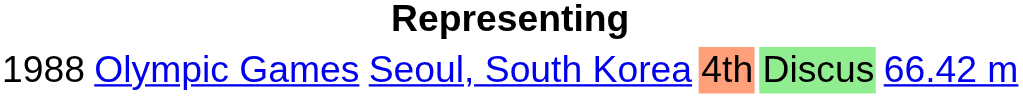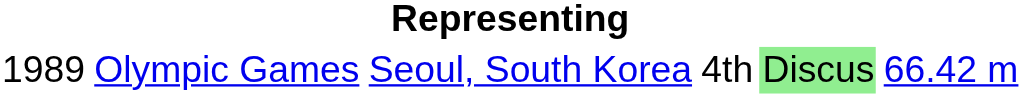Olympic Games | column 1: 1988 -> 1989
Olympic Games | column 4: lightsalmon background -> no background
